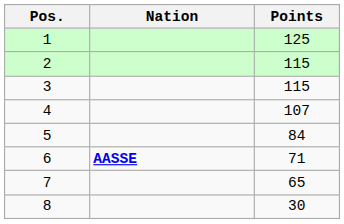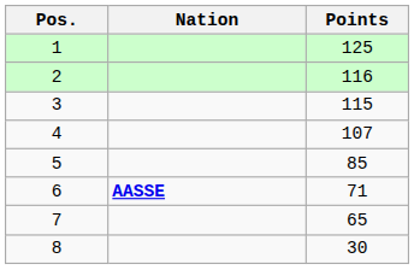2 | Points: 115 -> 116
5 | Points: 84 -> 85
